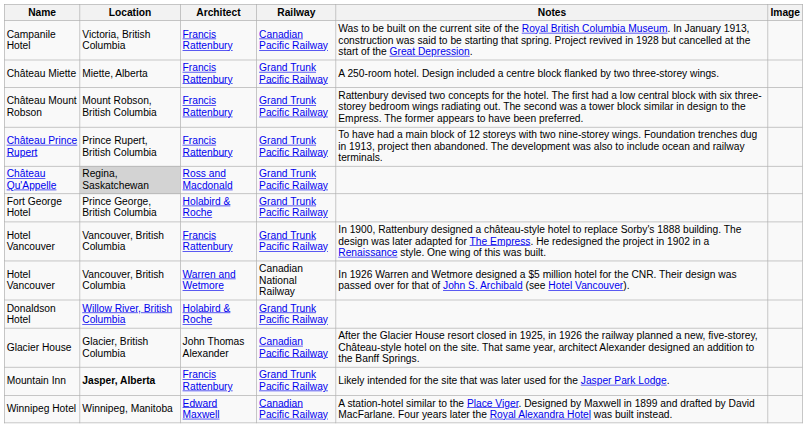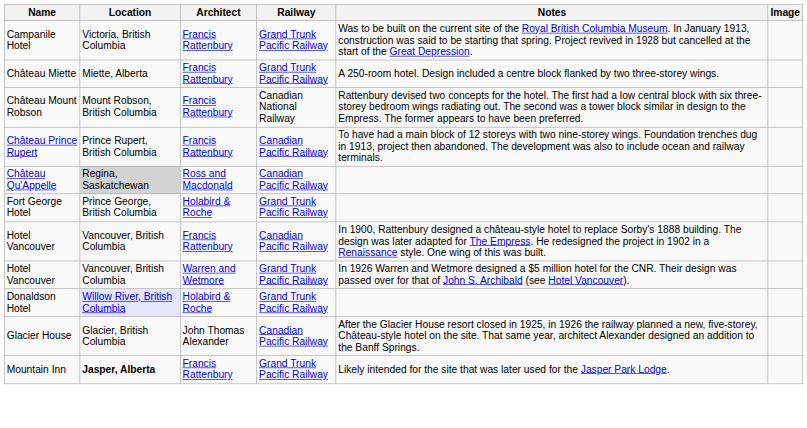Campanile Hotel | Railway: Canadian Pacific Railway -> Grand Trunk Pacific Railway
Château Mount Robson | Railway: Grand Trunk Pacific Railway -> Canadian National Railway
Château Prince Rupert | Railway: Grand Trunk Pacific Railway -> Canadian Pacific Railway
Château Qu'Appelle | Railway: Grand Trunk Pacific Railway -> Canadian Pacific Railway
Hotel Vancouver / Francis Rattenbury | Railway: Grand Trunk Pacific Railway -> Canadian Pacific Railway
Hotel Vancouver / Warren and Wetmore | Railway: Canadian National Railway -> Grand Trunk Pacific Railway
Donaldson Hotel | Location: no background -> lavender background
- row: Winnipeg Hotel | Winnipeg, Manitoba | Edward Maxwell | Canadian Pacific Railway | A station-hotel similar to the Place Viger. Designed by Maxwell in 1899 and drafted by David MacFarlane. Four years later the Royal Alexandra Hotel was built instead.
